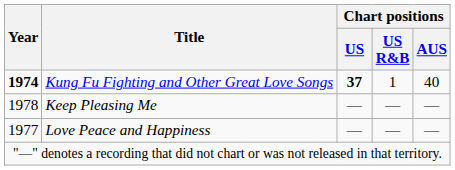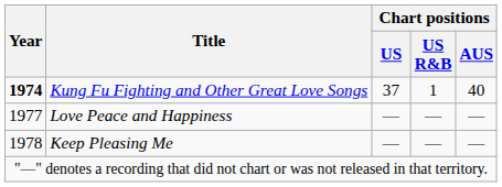Kung Fu Fighting and Other Great Love Songs | Chart positions / US: bold -> normal
rows swapped: Love Peace and Happiness <-> Keep Pleasing Me
